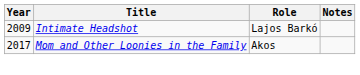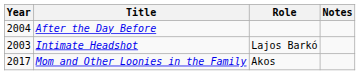+ row: 2004 | After the Day Before
Intimate Headshot | Year: 2009 -> 2003
